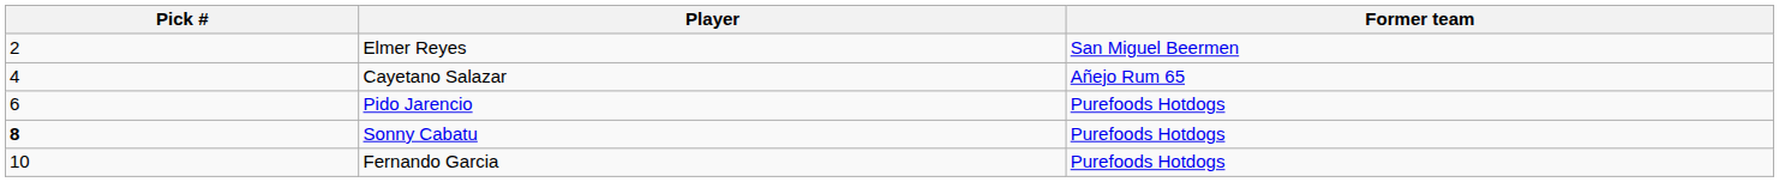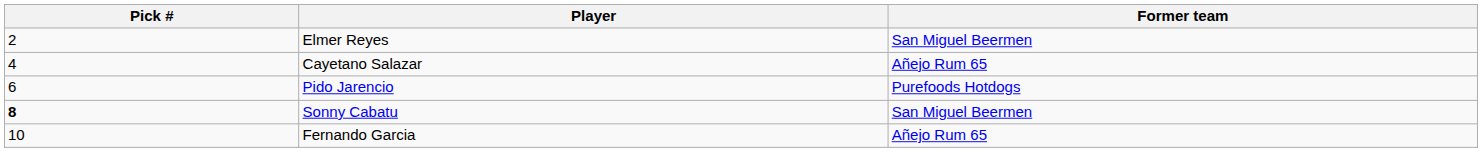Sonny Cabatu | Former team: Purefoods Hotdogs -> San Miguel Beermen
Fernando Garcia | Former team: Purefoods Hotdogs -> Añejo Rum 65
